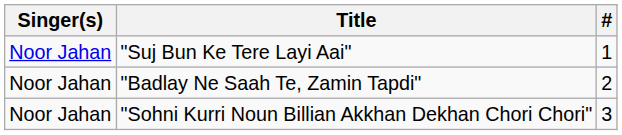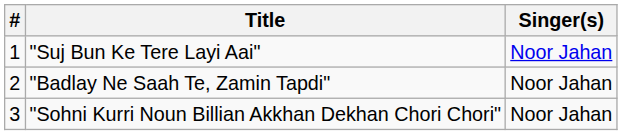columns swapped: # <-> Singer(s)
